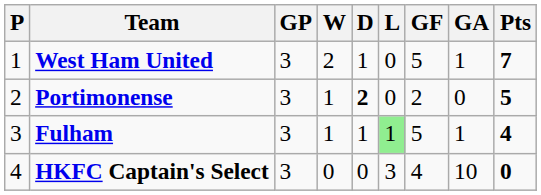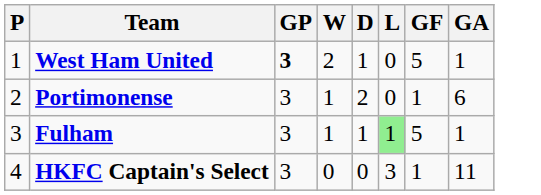- column: Pts | 7 | 5 | 4 | 0
West Ham United | GP: normal -> bold
Portimonense | D: bold -> normal
Portimonense | GF: 2 -> 1
Portimonense | GA: 0 -> 6
HKFC Captain's Select | GF: 4 -> 1
HKFC Captain's Select | GA: 10 -> 11
